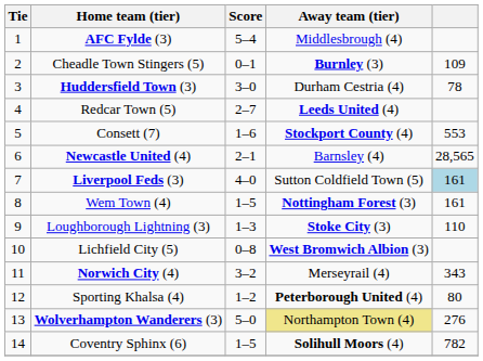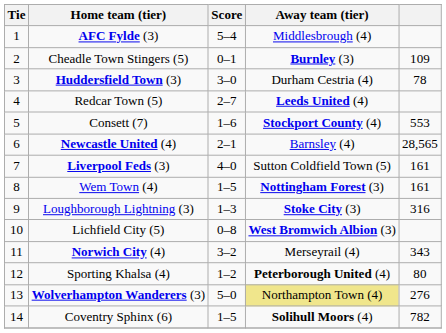Liverpool Feds (3) | column 5: lightblue background -> no background
Loughborough Lightning (3) | column 5: 110 -> 316
